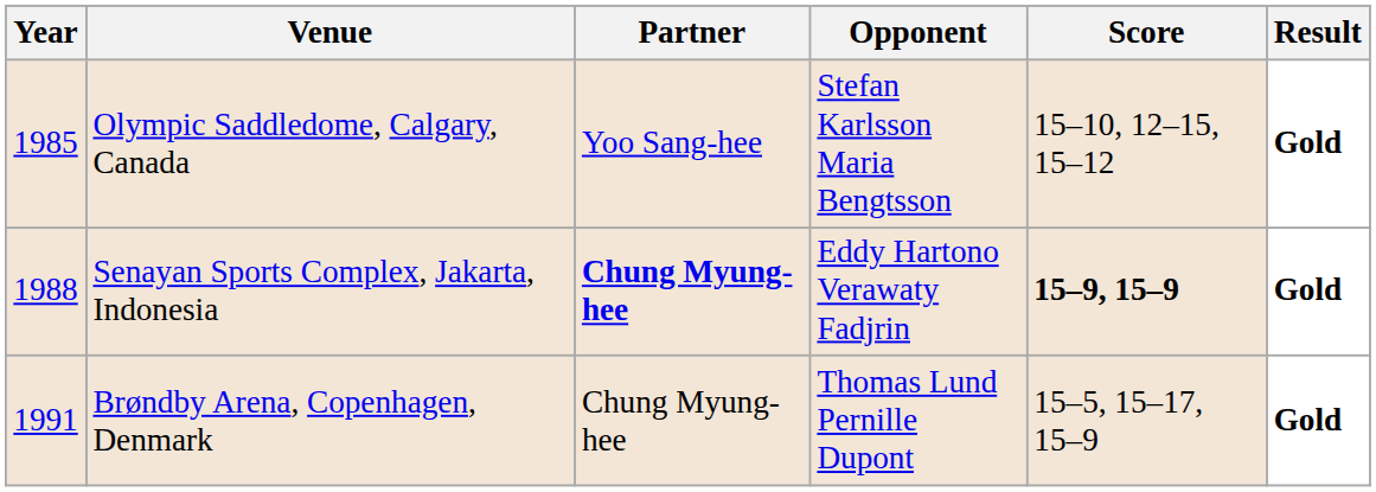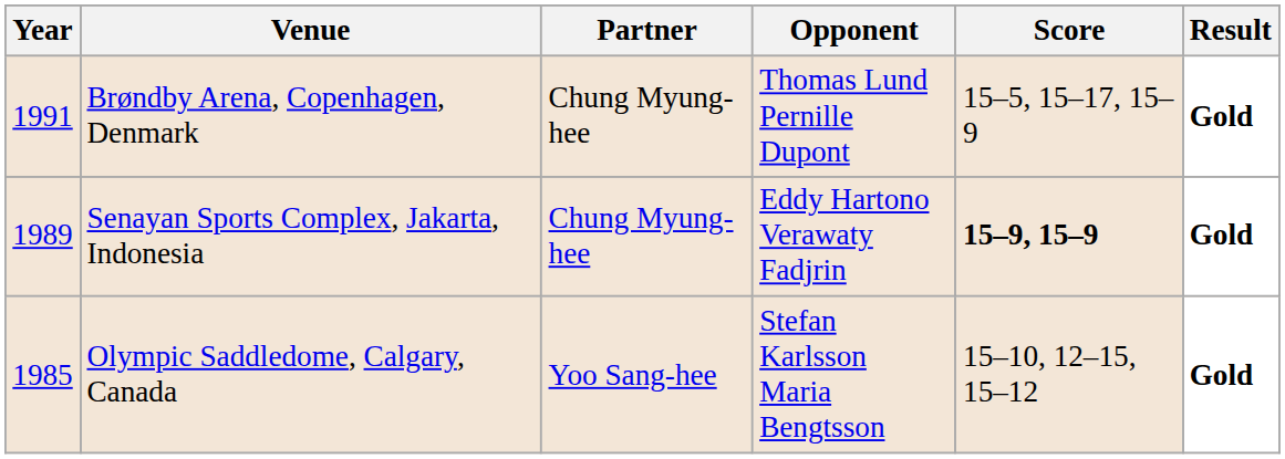rows swapped: Olympic Saddledome, Calgary, Canada <-> Brøndby Arena, Copenhagen, Denmark
Senayan Sports Complex, Jakarta, Indonesia | Year: 1988 -> 1989
Senayan Sports Complex, Jakarta, Indonesia | Partner: bold -> normal
